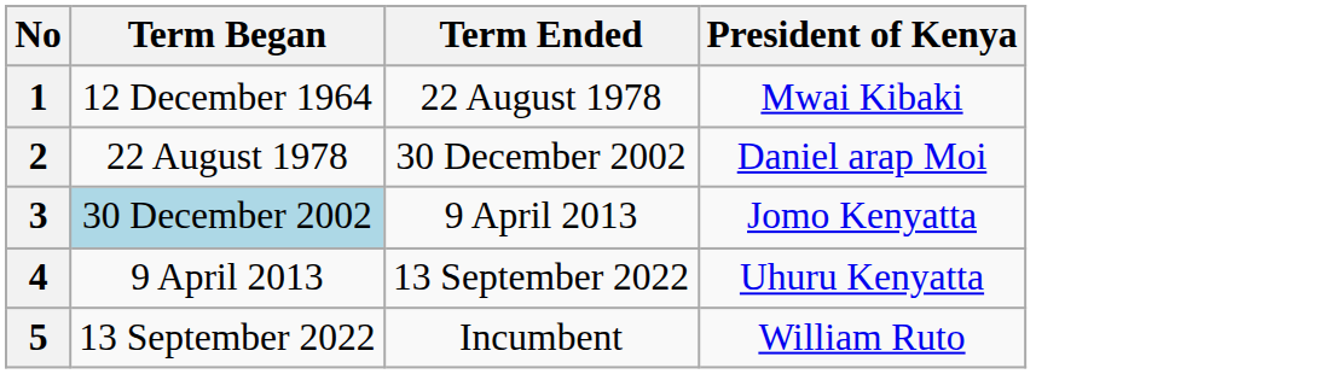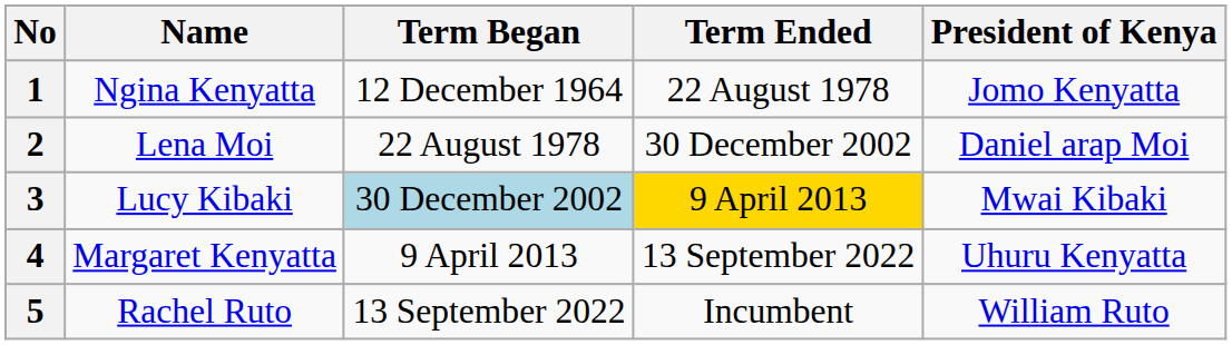+ column: Name | Ngina Kenyatta | Lena Moi | Lucy Kibaki | Margaret Kenyatta | Rachel Ruto
1 | President of Kenya: Mwai Kibaki -> Jomo Kenyatta
3 | Term Ended: no background -> gold background
3 | President of Kenya: Jomo Kenyatta -> Mwai Kibaki
